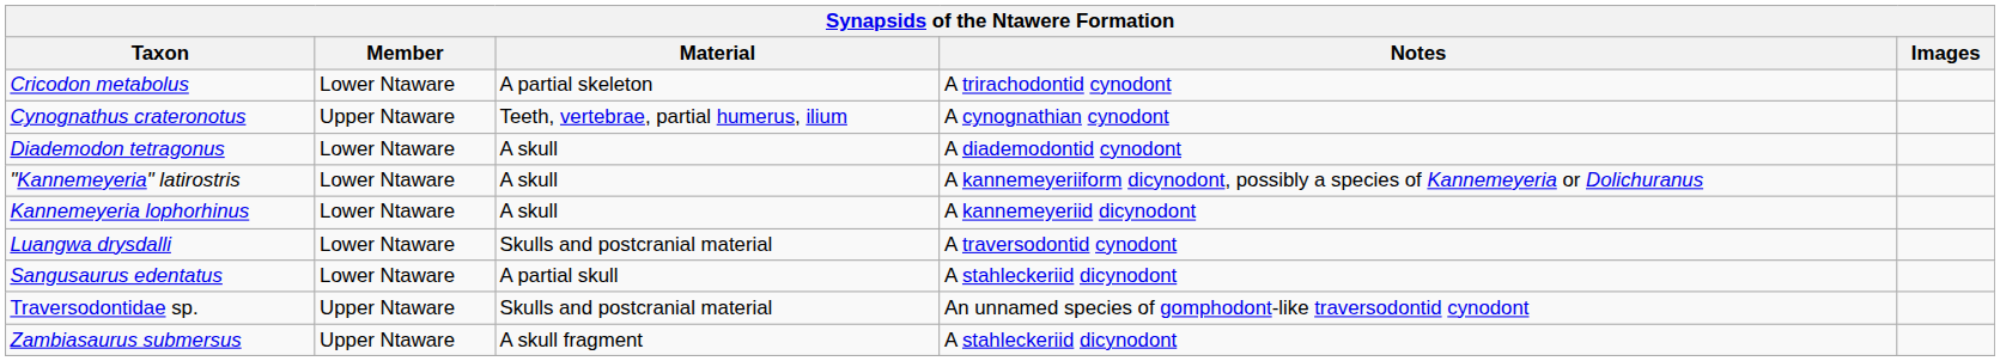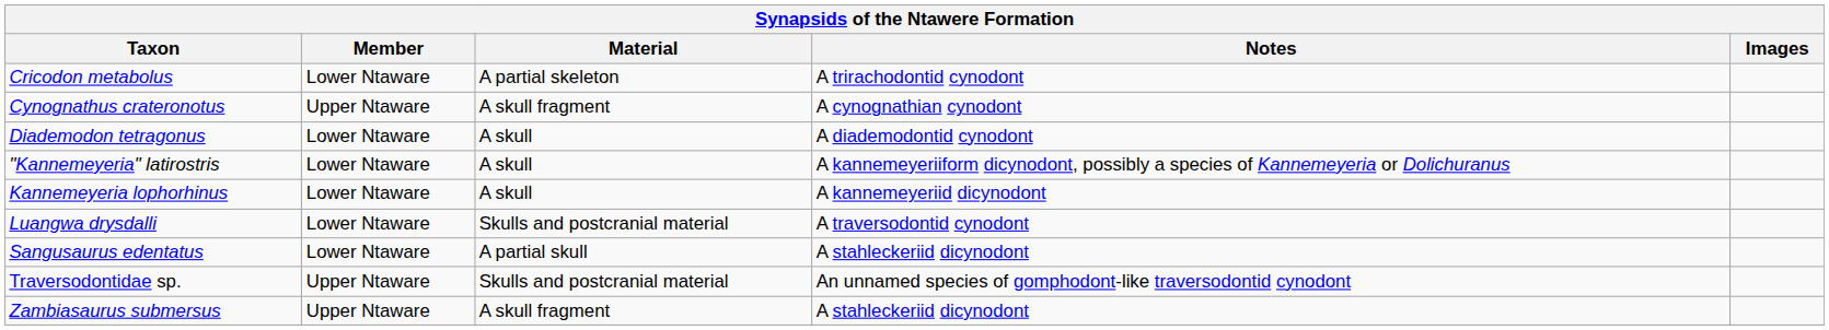Cynognathus crateronotus | Material: Teeth, vertebrae, partial humerus, ilium -> A skull fragment
